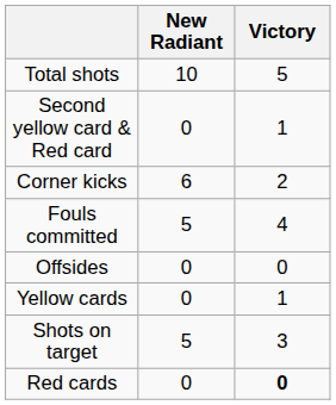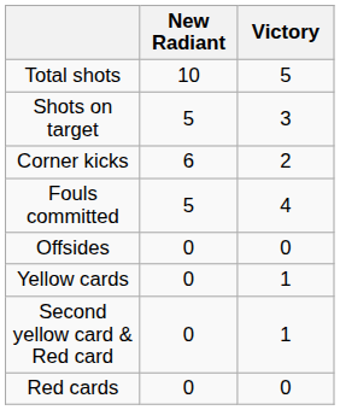rows swapped: Shots on target <-> Second yellow card & Red card
Red cards | Victory: bold -> normal
